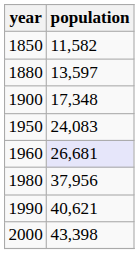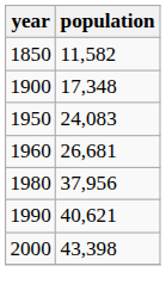- row: 1880 | 13,597
1960 | population: lavender background -> no background
